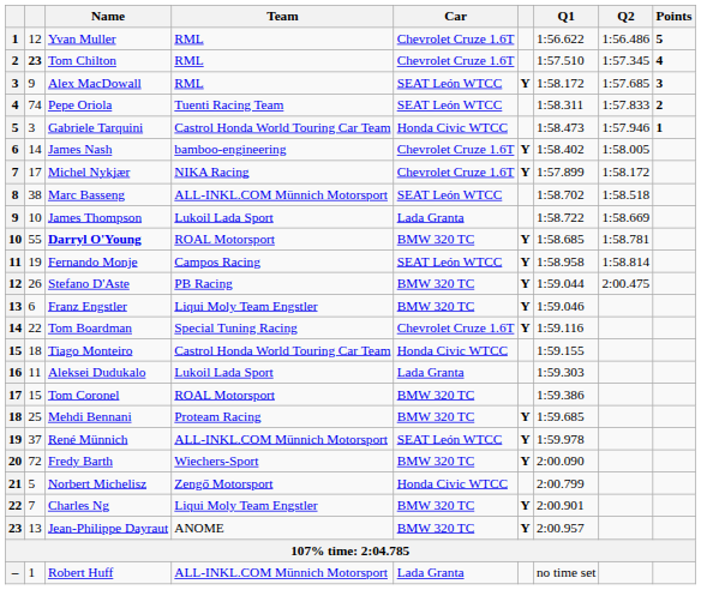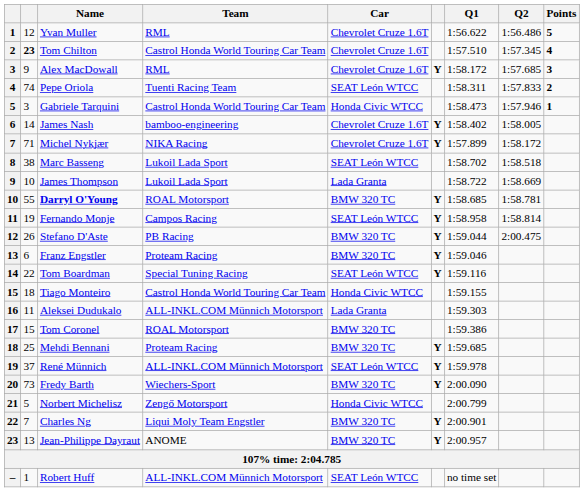Tom Chilton | Team: RML -> Castrol Honda World Touring Car Team
Alex MacDowall | Car: SEAT León WTCC -> Chevrolet Cruze 1.6T
Michel Nykjær | column 2: 17 -> 71
Marc Basseng | Team: ALL-INKL.COM Münnich Motorsport -> Lukoil Lada Sport
Franz Engstler | Team: Liqui Moly Team Engstler -> Proteam Racing
Tom Boardman | Car: Chevrolet Cruze 1.6T -> SEAT León WTCC
Aleksei Dudukalo | Team: Lukoil Lada Sport -> ALL-INKL.COM Münnich Motorsport
Fredy Barth | column 2: 72 -> 73
Robert Huff | Car: Lada Granta -> SEAT León WTCC
